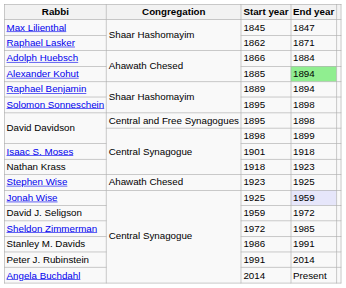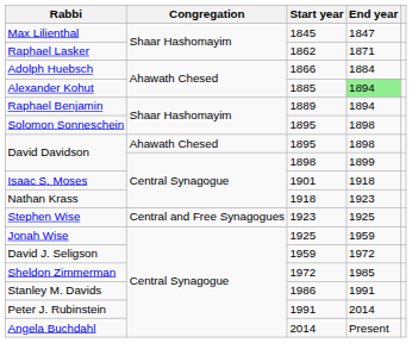David Davidson / 1895 | Congregation: Central and Free Synagogues -> Ahawath Chesed
Stephen Wise | Congregation: Ahawath Chesed -> Central and Free Synagogues
Jonah Wise | End year: lavender background -> no background
